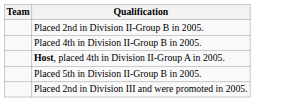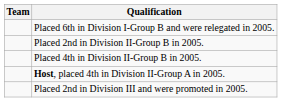+ row: Placed 6th in Division I-Group B and were relegated in 2005.
- row: Placed 5th in Division II-Group B in 2005.
